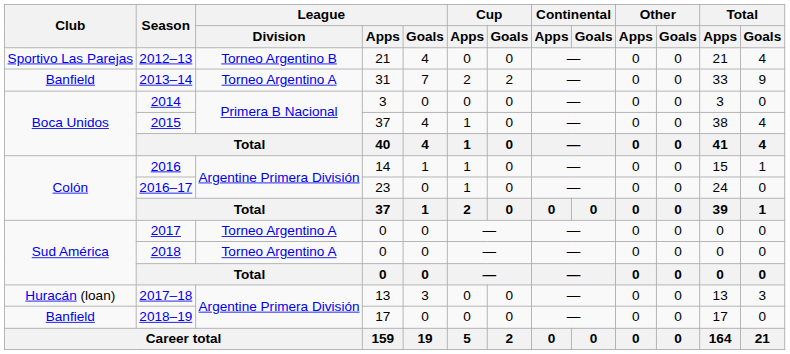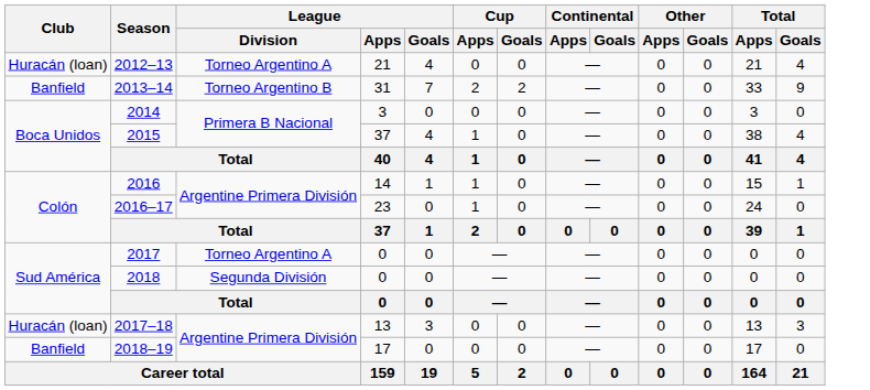2012–13 | Club: Sportivo Las Parejas -> Huracán (loan)
2012–13 | League / Division: Torneo Argentino B -> Torneo Argentino A
2013–14 | League / Division: Torneo Argentino A -> Torneo Argentino B
2018 | League / Division: Torneo Argentino A -> Segunda División
